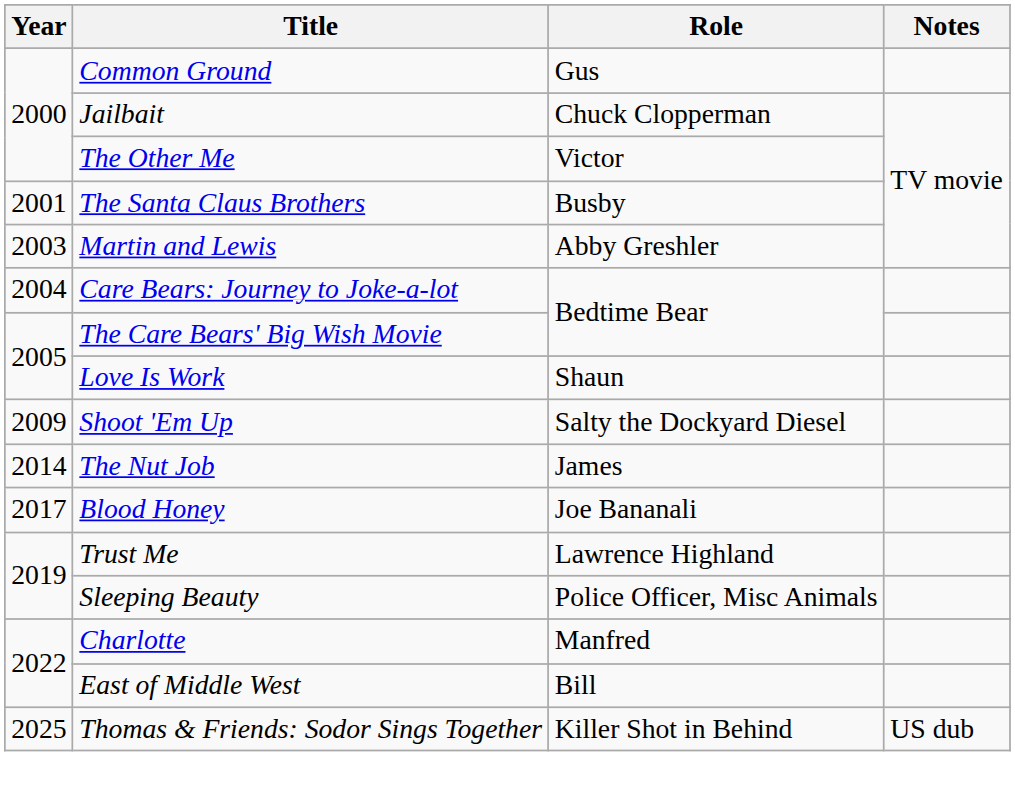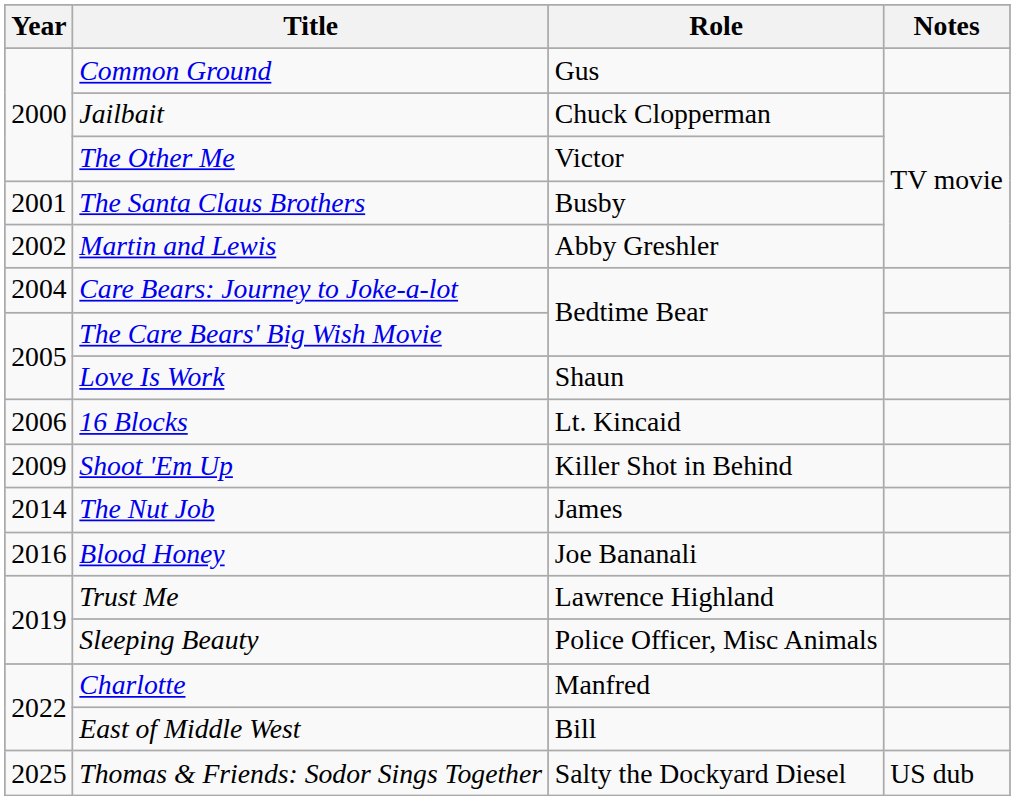Martin and Lewis | Year: 2003 -> 2002
+ row: 2006 | 16 Blocks | Lt. Kincaid
Shoot 'Em Up | Role: Salty the Dockyard Diesel -> Killer Shot in Behind
Blood Honey | Year: 2017 -> 2016
Thomas & Friends: Sodor Sings Together | Role: Killer Shot in Behind -> Salty the Dockyard Diesel
